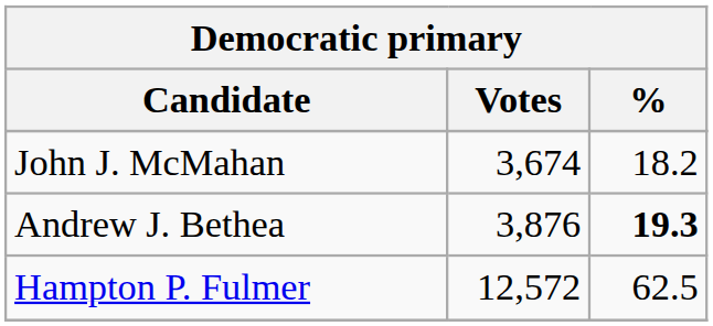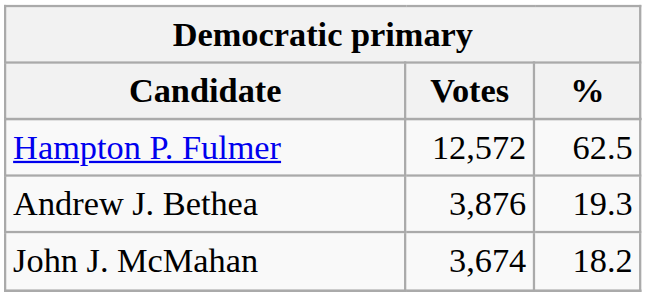rows swapped: Hampton P. Fulmer <-> John J. McMahan
Andrew J. Bethea | %: bold -> normal
